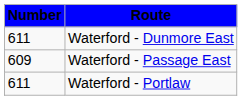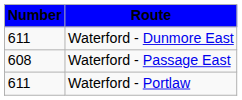Waterford - Passage East | Number: 609 -> 608
